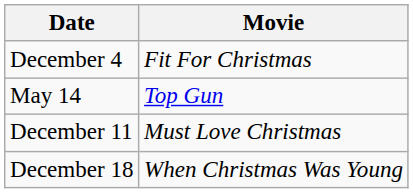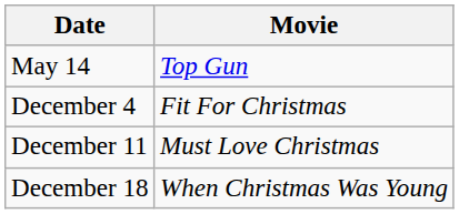rows swapped: May 14 <-> December 4
